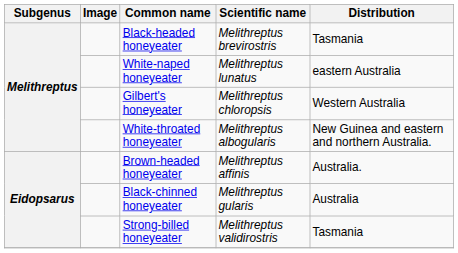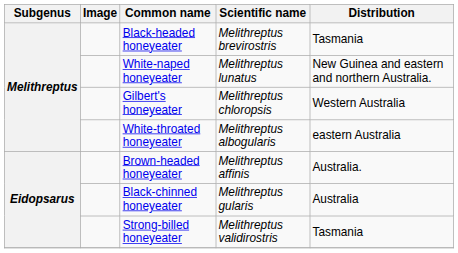White-naped honeyeater | Distribution: eastern Australia -> New Guinea and eastern and northern Australia.
White-throated honeyeater | Distribution: New Guinea and eastern and northern Australia. -> eastern Australia
